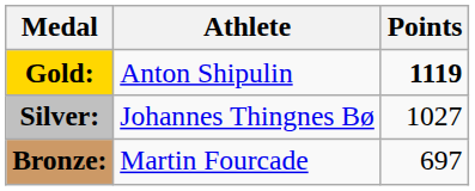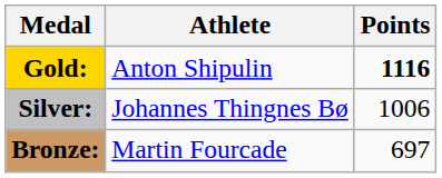Gold: | Points: 1119 -> 1116
Silver: | Points: 1027 -> 1006
